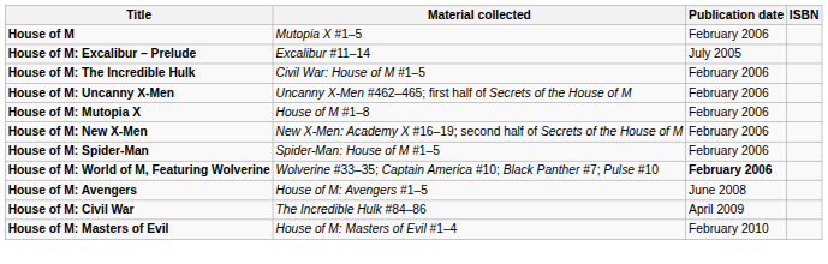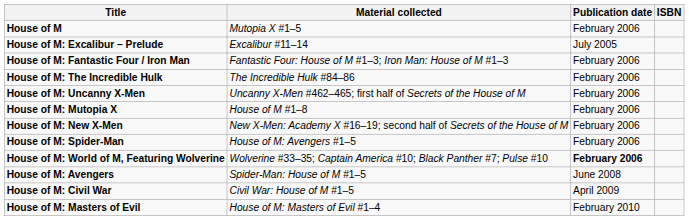+ row: House of M: Fantastic Four / Iron Man | Fantastic Four: House of M #1–3; Iron Man: House of M #1–3 | February 2006
House of M: The Incredible Hulk | Material collected: Civil War: House of M #1–5 -> The Incredible Hulk #84–86
House of M: Spider-Man | Material collected: Spider-Man: House of M #1–5 -> House of M: Avengers #1–5
House of M: Avengers | Material collected: House of M: Avengers #1–5 -> Spider-Man: House of M #1–5
House of M: Civil War | Material collected: The Incredible Hulk #84–86 -> Civil War: House of M #1–5
